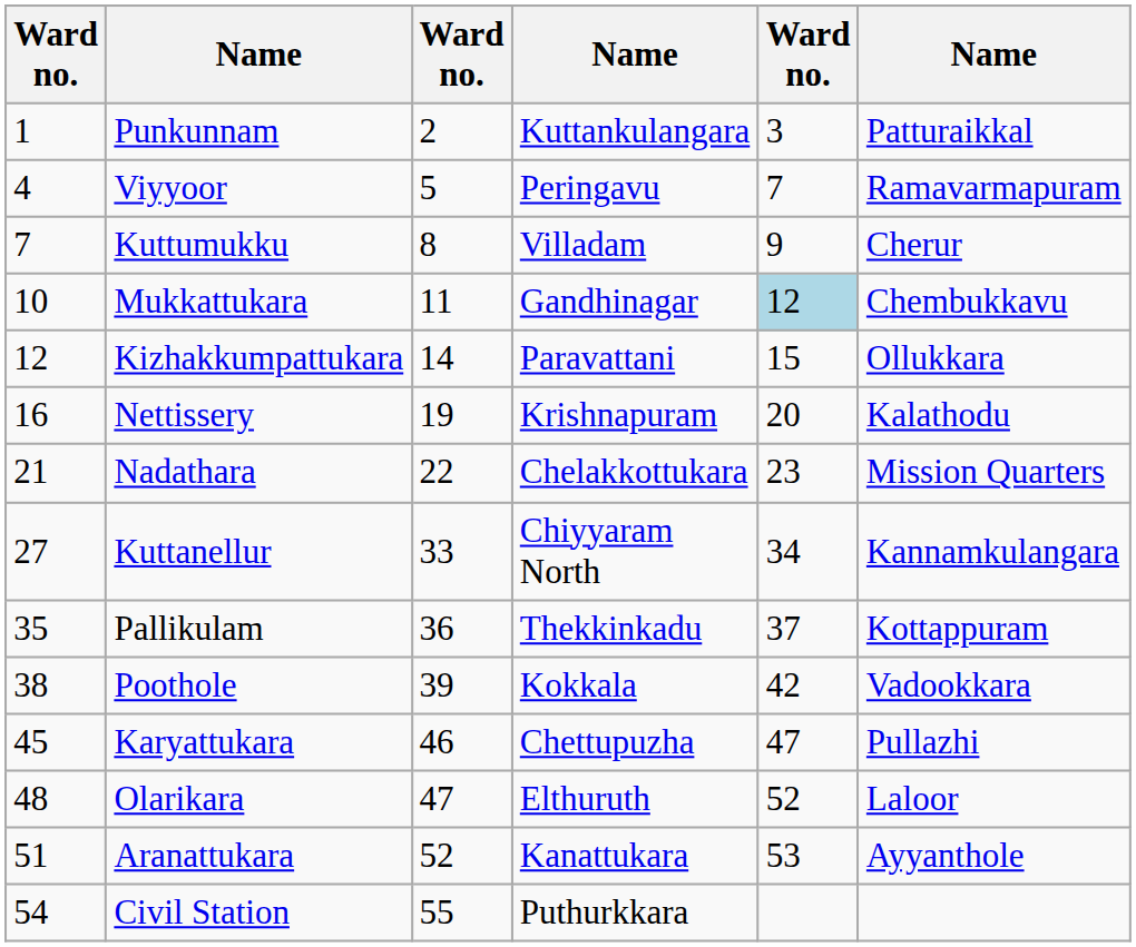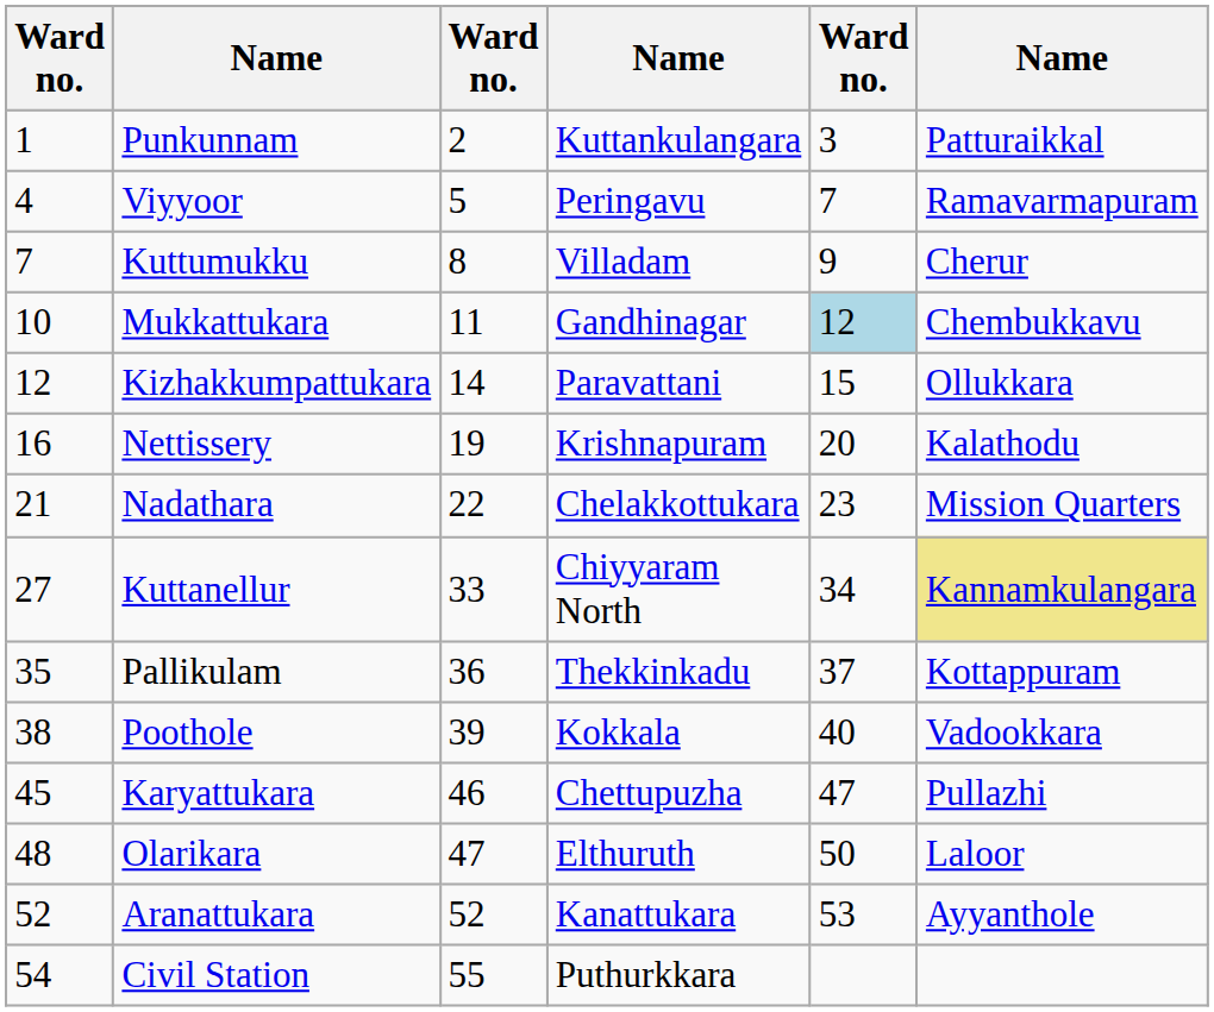Kuttanellur | column 6: no background -> khaki background
Poothole | column 5: 42 -> 40
Olarikara | column 5: 52 -> 50
Aranattukara | column 1: 51 -> 52
